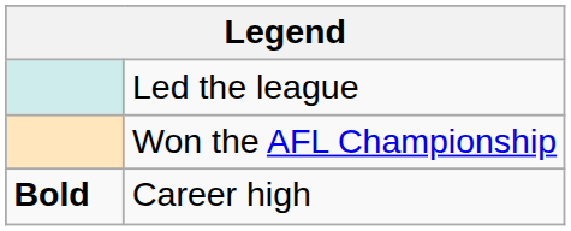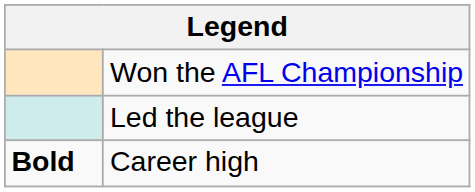rows swapped: Won the AFL Championship <-> Led the league
